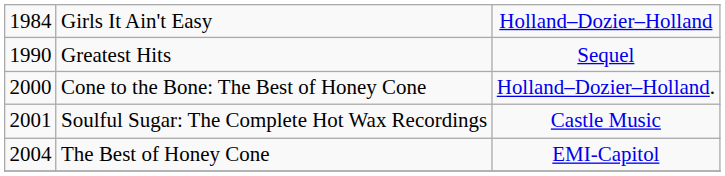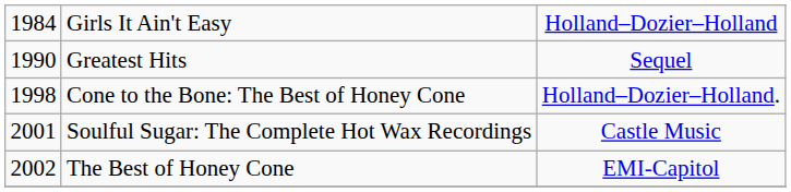Cone to the Bone: The Best of Honey Cone | column 1: 2000 -> 1998
The Best of Honey Cone | column 1: 2004 -> 2002
